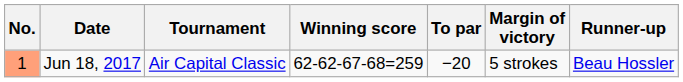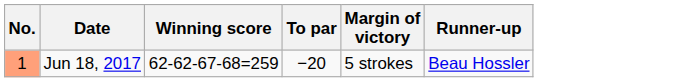- column: Tournament | Air Capital Classic
